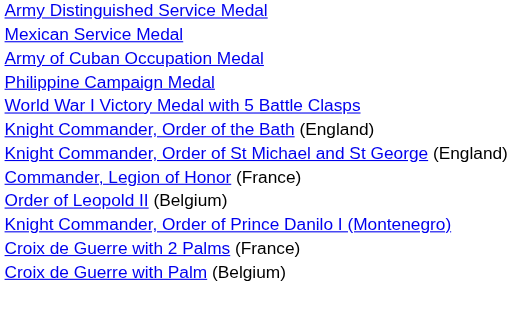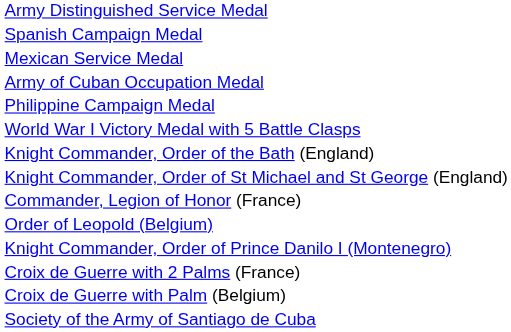+ row: Spanish Campaign Medal
+ row: Order of Leopold (Belgium)
- row: Order of Leopold II (Belgium)
+ row: Society of the Army of Santiago de Cuba
